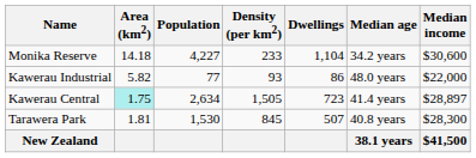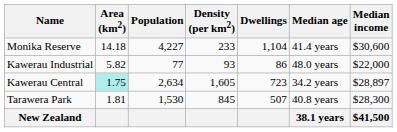Monika Reserve | Median age: 34.2 years -> 41.4 years
Kawerau Central | Density (per km2): 1,505 -> 1,605
Kawerau Central | Median age: 41.4 years -> 34.2 years
